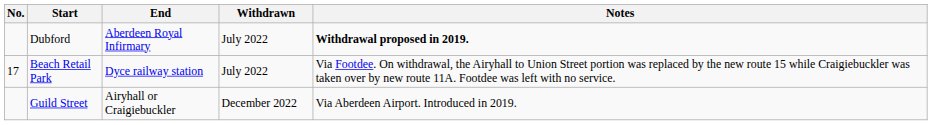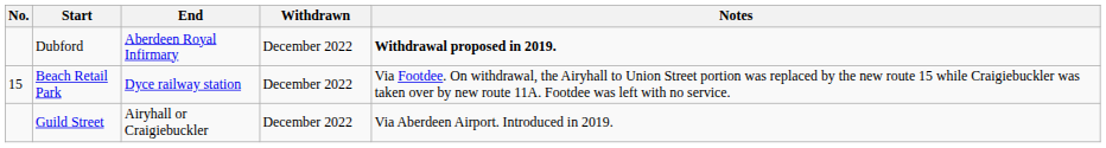Dubford | Withdrawn: July 2022 -> December 2022
Beach Retail Park | No.: 17 -> 15
Beach Retail Park | Withdrawn: July 2022 -> December 2022
